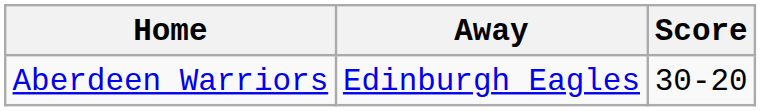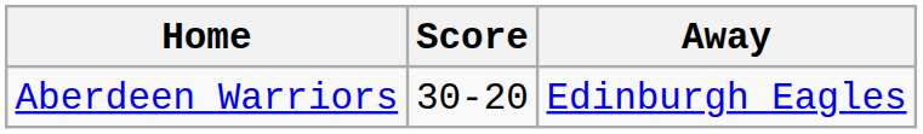columns swapped: Score <-> Away
